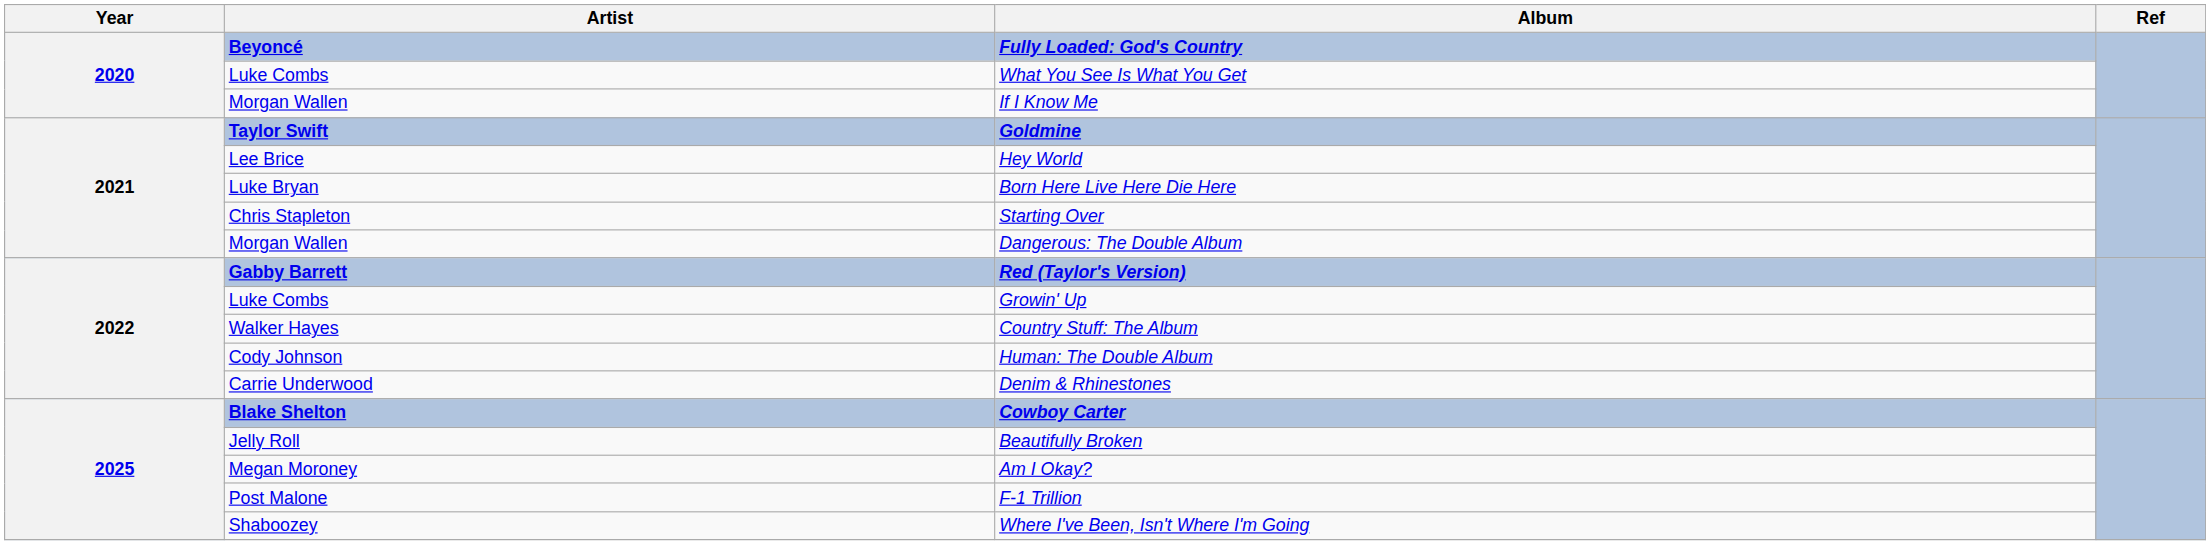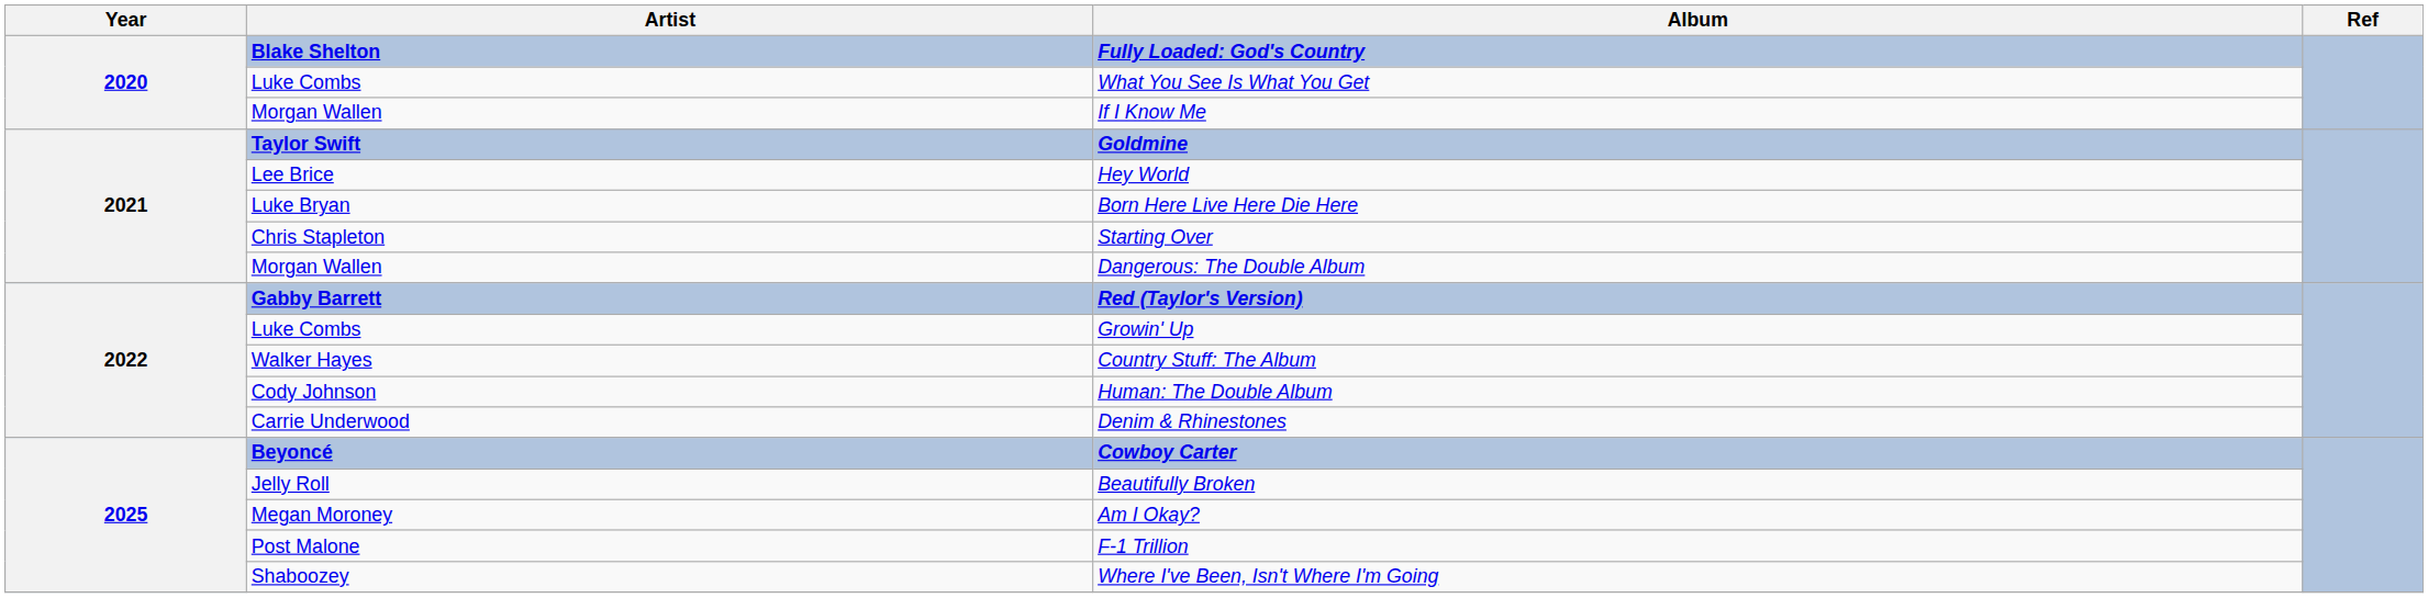Fully Loaded: God's Country | Artist: Beyoncé -> Blake Shelton
Cowboy Carter | Artist: Blake Shelton -> Beyoncé
